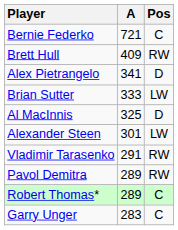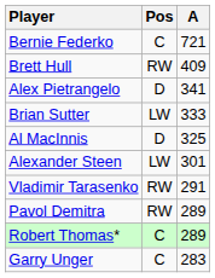columns swapped: Pos <-> A
